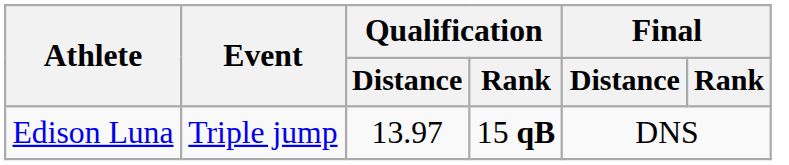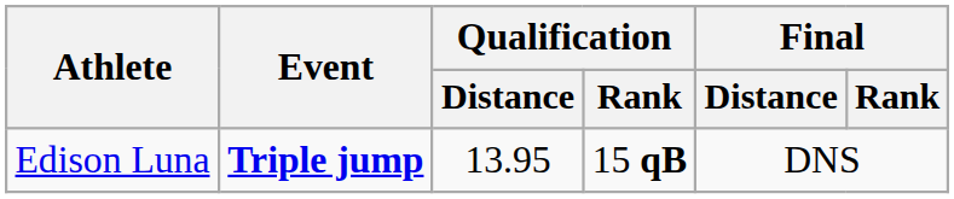Edison Luna | Event: normal -> bold
Edison Luna | Qualification / Distance: 13.97 -> 13.95
